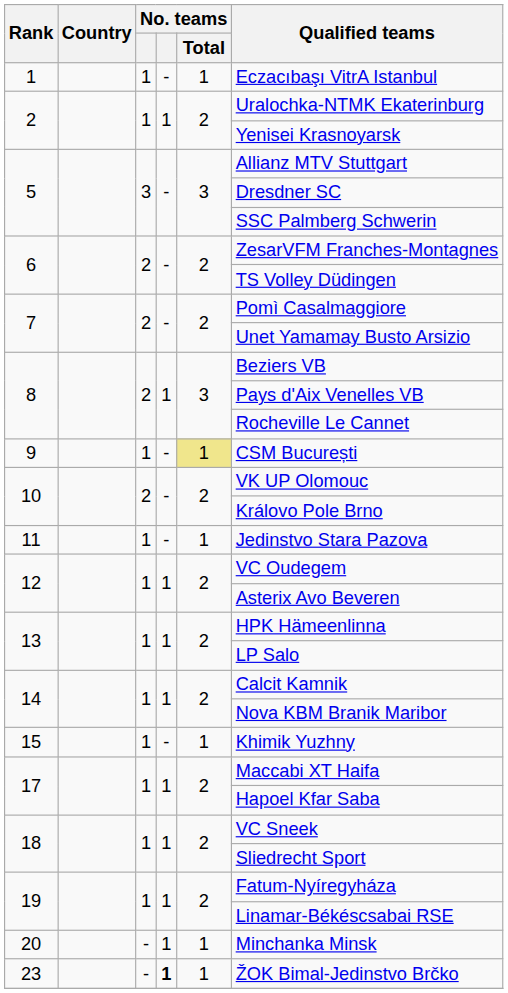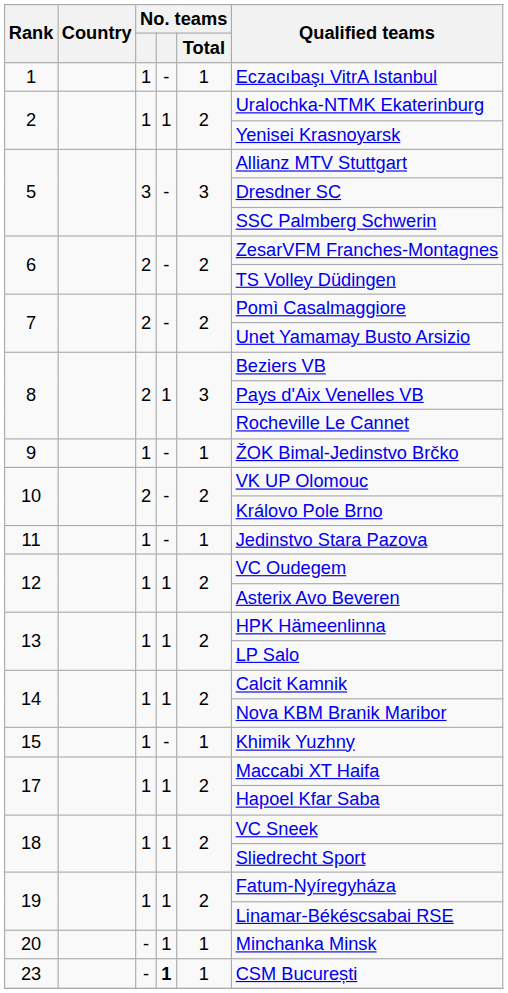9 | No. teams / Total: khaki background -> no background
9 | Qualified teams: CSM București -> ŽOK Bimal-Jedinstvo Brčko
23 | Qualified teams: ŽOK Bimal-Jedinstvo Brčko -> CSM București
